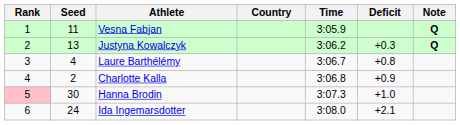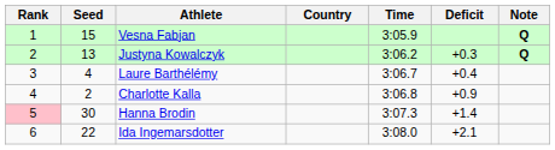Vesna Fabjan | Seed: 11 -> 15
Laure Barthélémy | Deficit: +0.8 -> +0.4
Hanna Brodin | Deficit: +1.0 -> +1.4
Ida Ingemarsdotter | Seed: 24 -> 22
